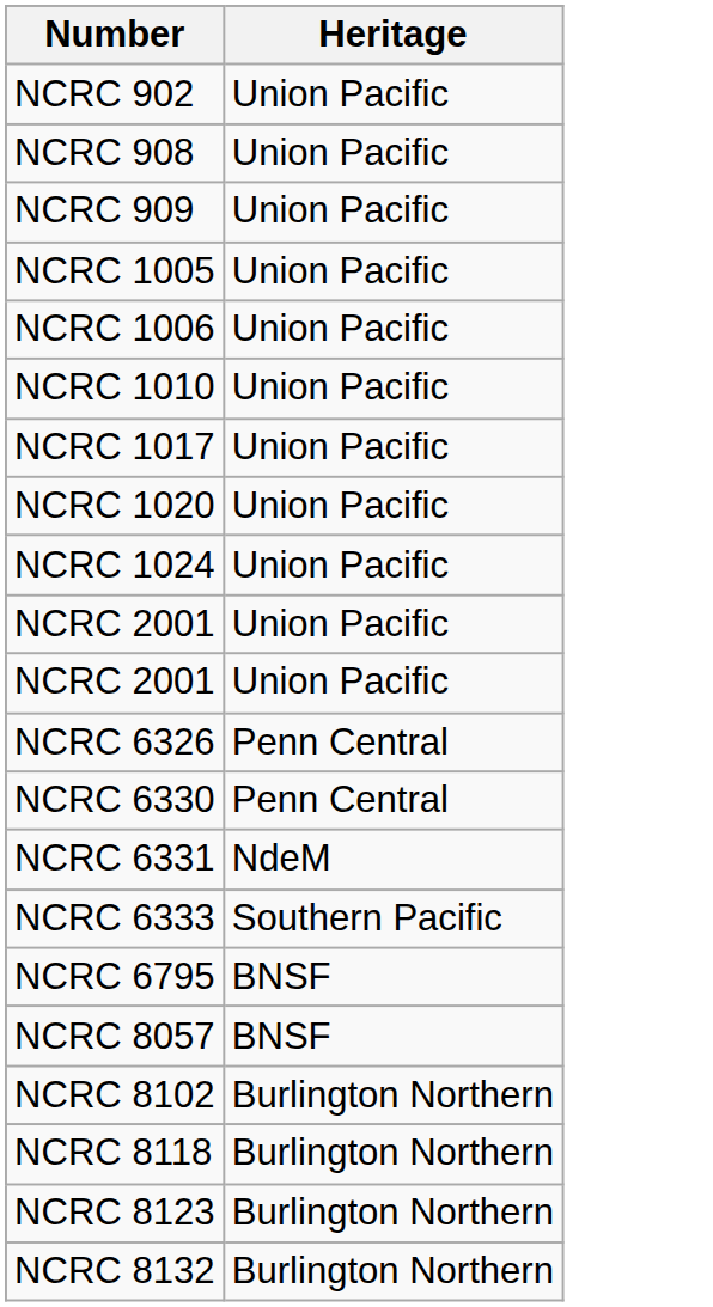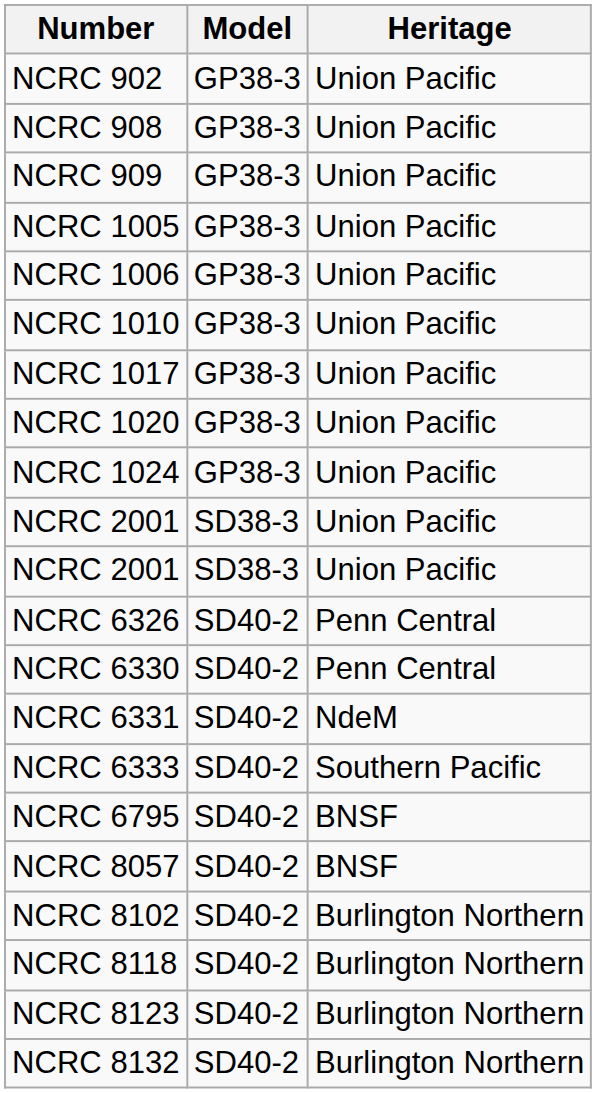+ column: Model | GP38-3 | GP38-3 | GP38-3 | GP38-3 | GP38-3 | GP38-3 | GP38-3 | GP38-3 | GP38-3 | SD38-3 | SD38-3 | SD40-2 | SD40-2 | SD40-2 | SD40-2 | SD40-2 | SD40-2 | SD40-2 | SD40-2 | SD40-2 | SD40-2
